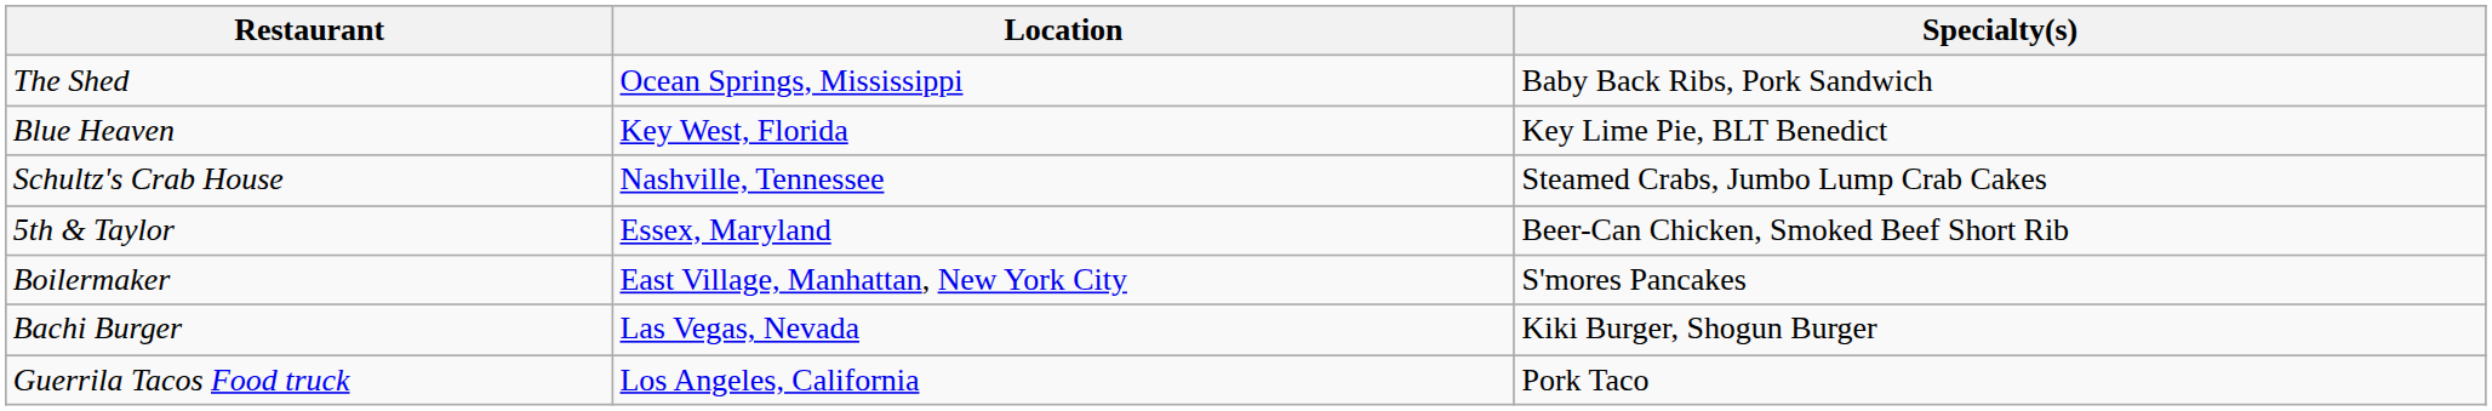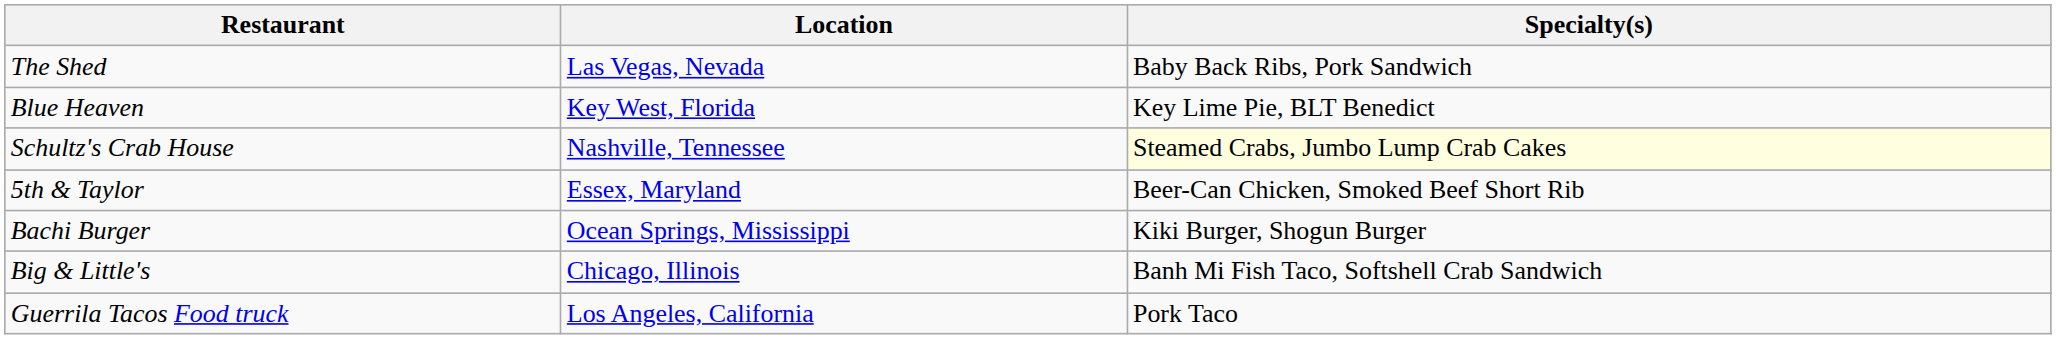The Shed | Location: Ocean Springs, Mississippi -> Las Vegas, Nevada
Schultz's Crab House | Specialty(s): no background -> lightyellow background
- row: Boilermaker | East Village, Manhattan, New York City | S'mores Pancakes
Bachi Burger | Location: Las Vegas, Nevada -> Ocean Springs, Mississippi
+ row: Big & Little's | Chicago, Illinois | Banh Mi Fish Taco, Softshell Crab Sandwich
